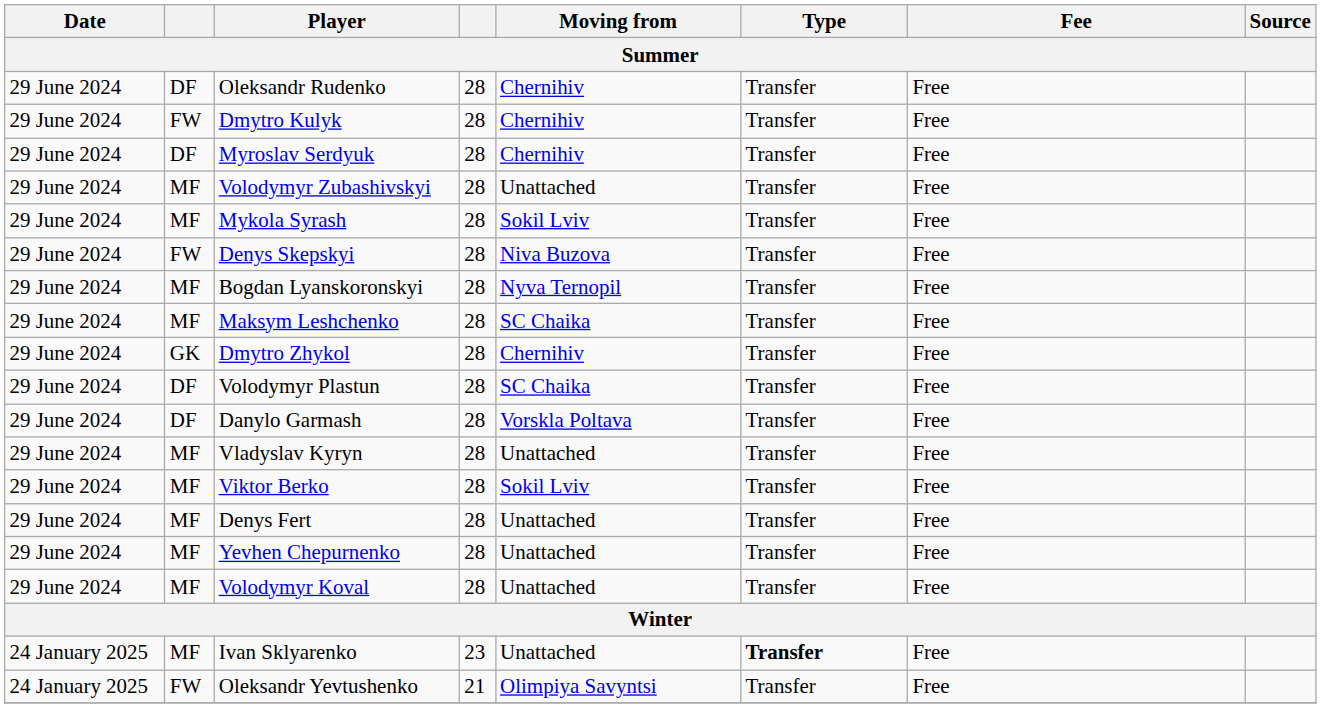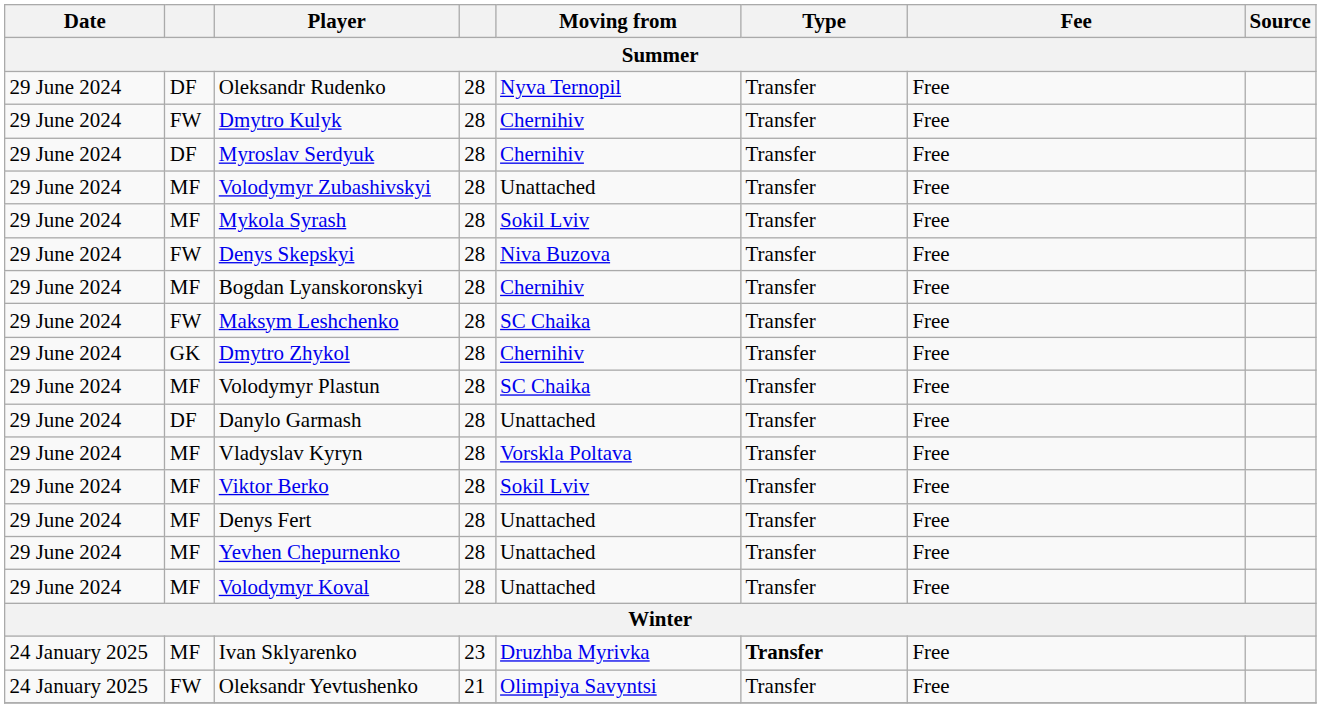Oleksandr Rudenko | Moving from: Chernihiv -> Nyva Ternopil
Bogdan Lyanskoronskyi | Moving from: Nyva Ternopil -> Chernihiv
Maksym Leshchenko | column 2: MF -> FW
Volodymyr Plastun | column 2: DF -> MF
Danylo Garmash | Moving from: Vorskla Poltava -> Unattached
Vladyslav Kyryn | Moving from: Unattached -> Vorskla Poltava
Ivan Sklyarenko | Moving from: Unattached -> Druzhba Myrivka
